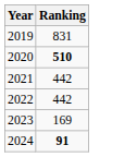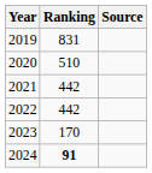+ column: Source
2020 | Ranking: bold -> normal
2023 | Ranking: 169 -> 170
